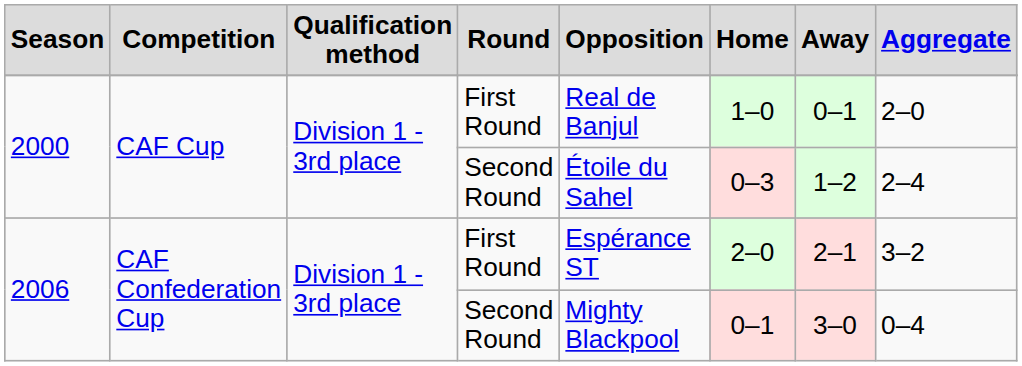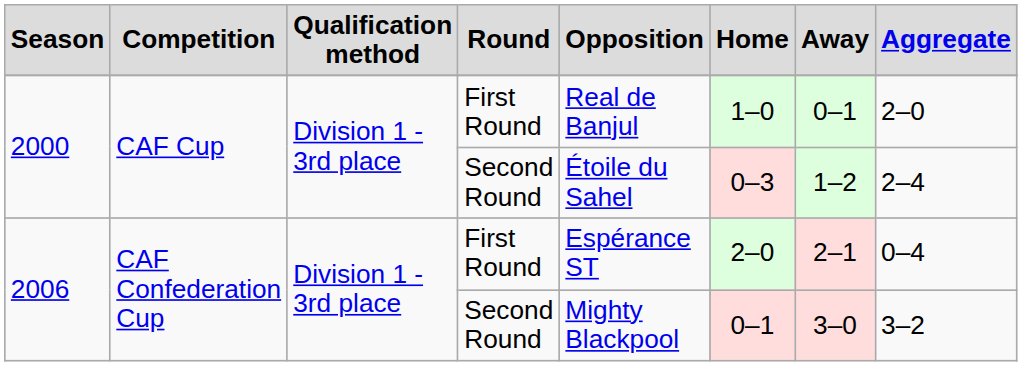2006 / First Round | Aggregate: 3–2 -> 0–4
2006 / Second Round | Aggregate: 0–4 -> 3–2
